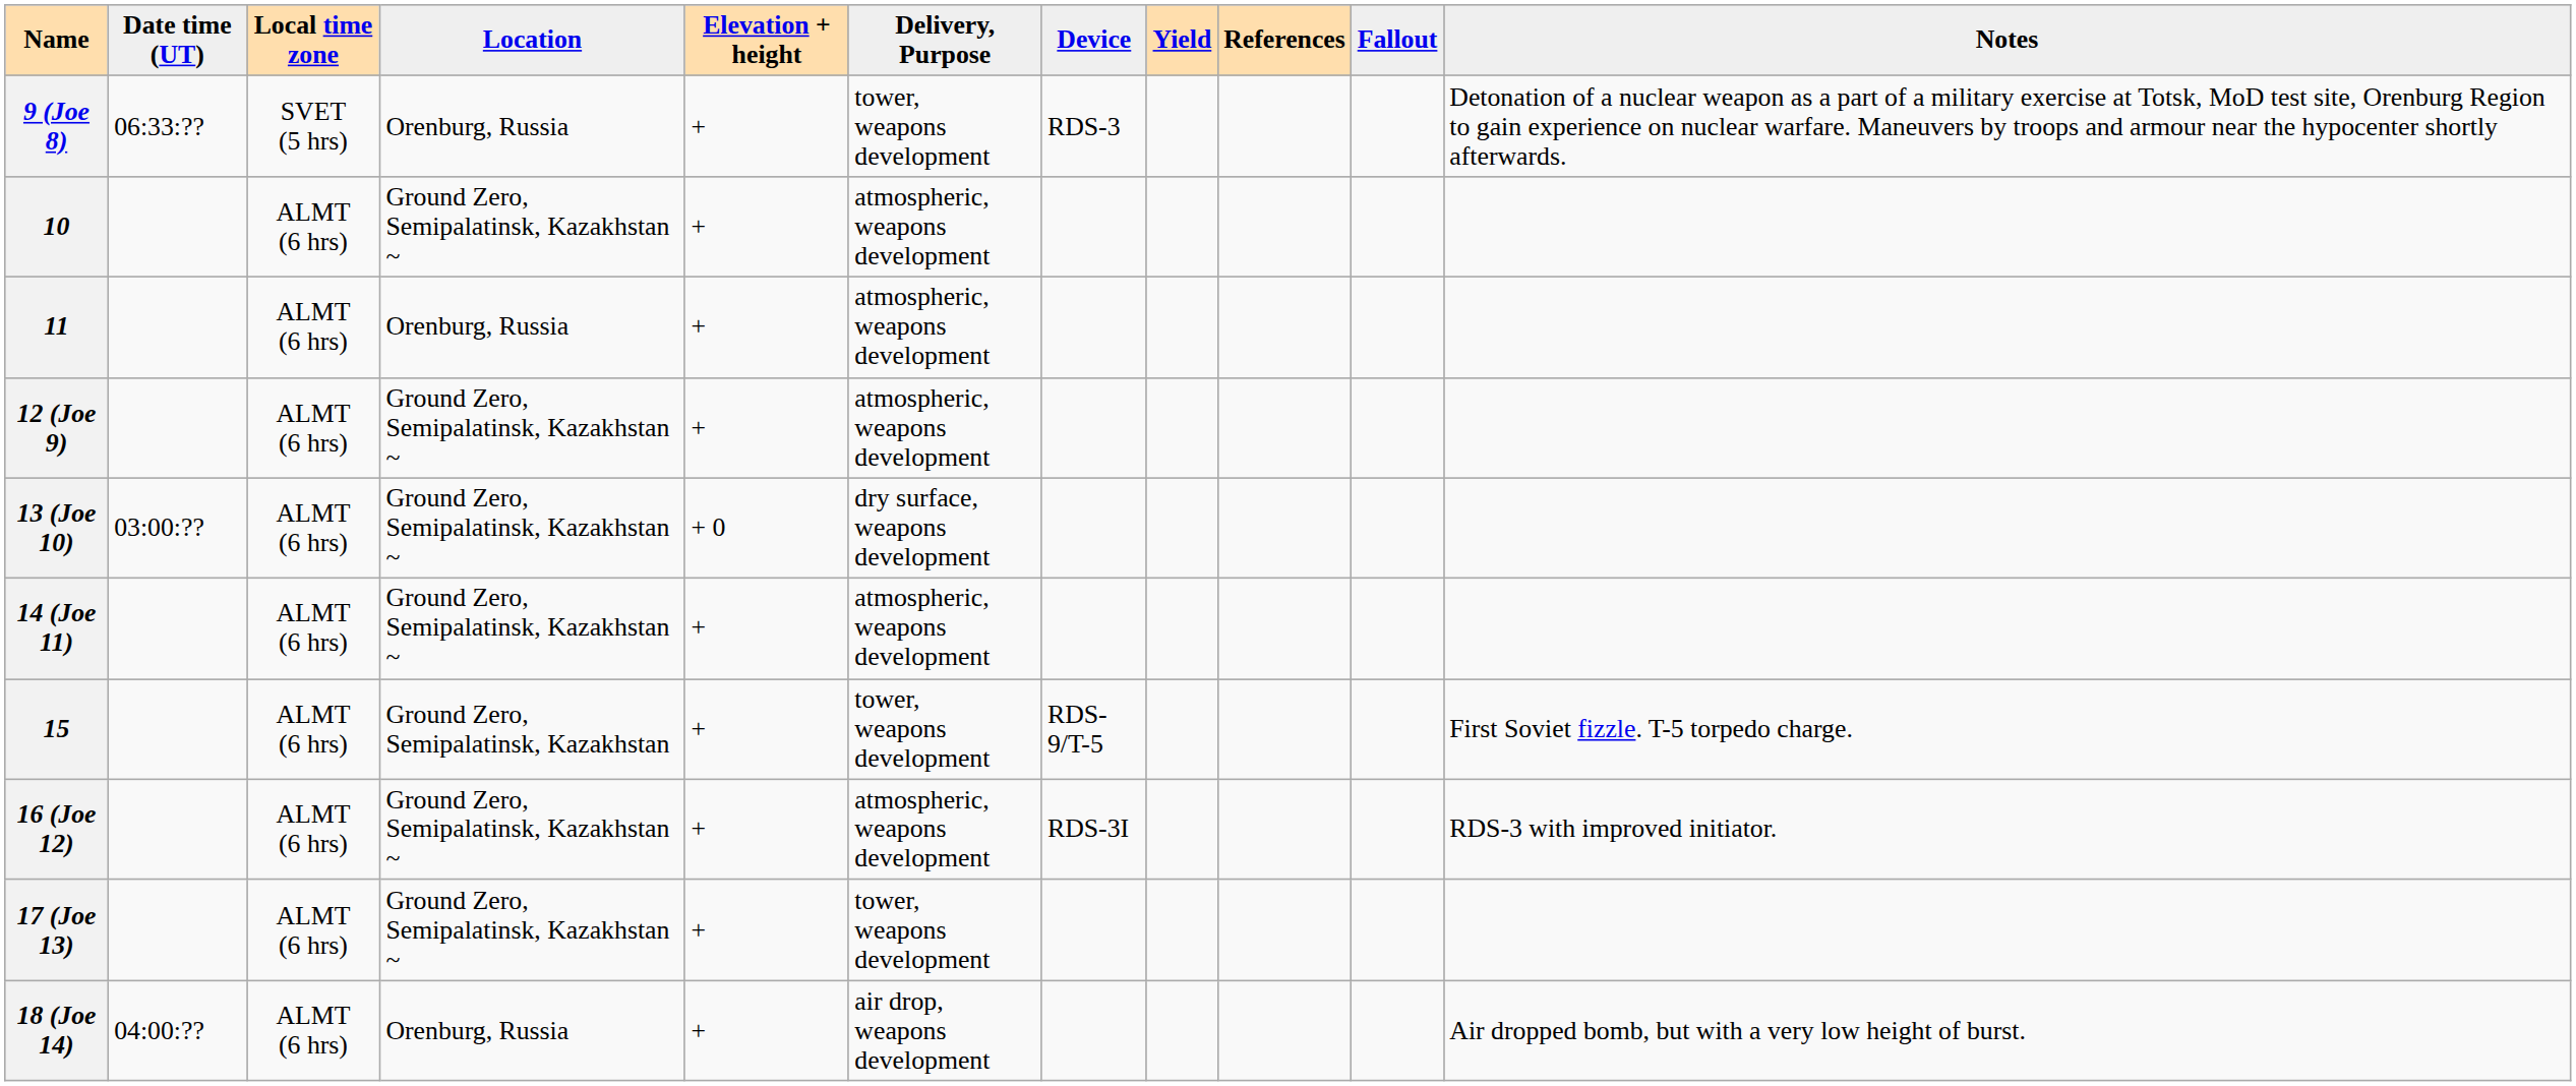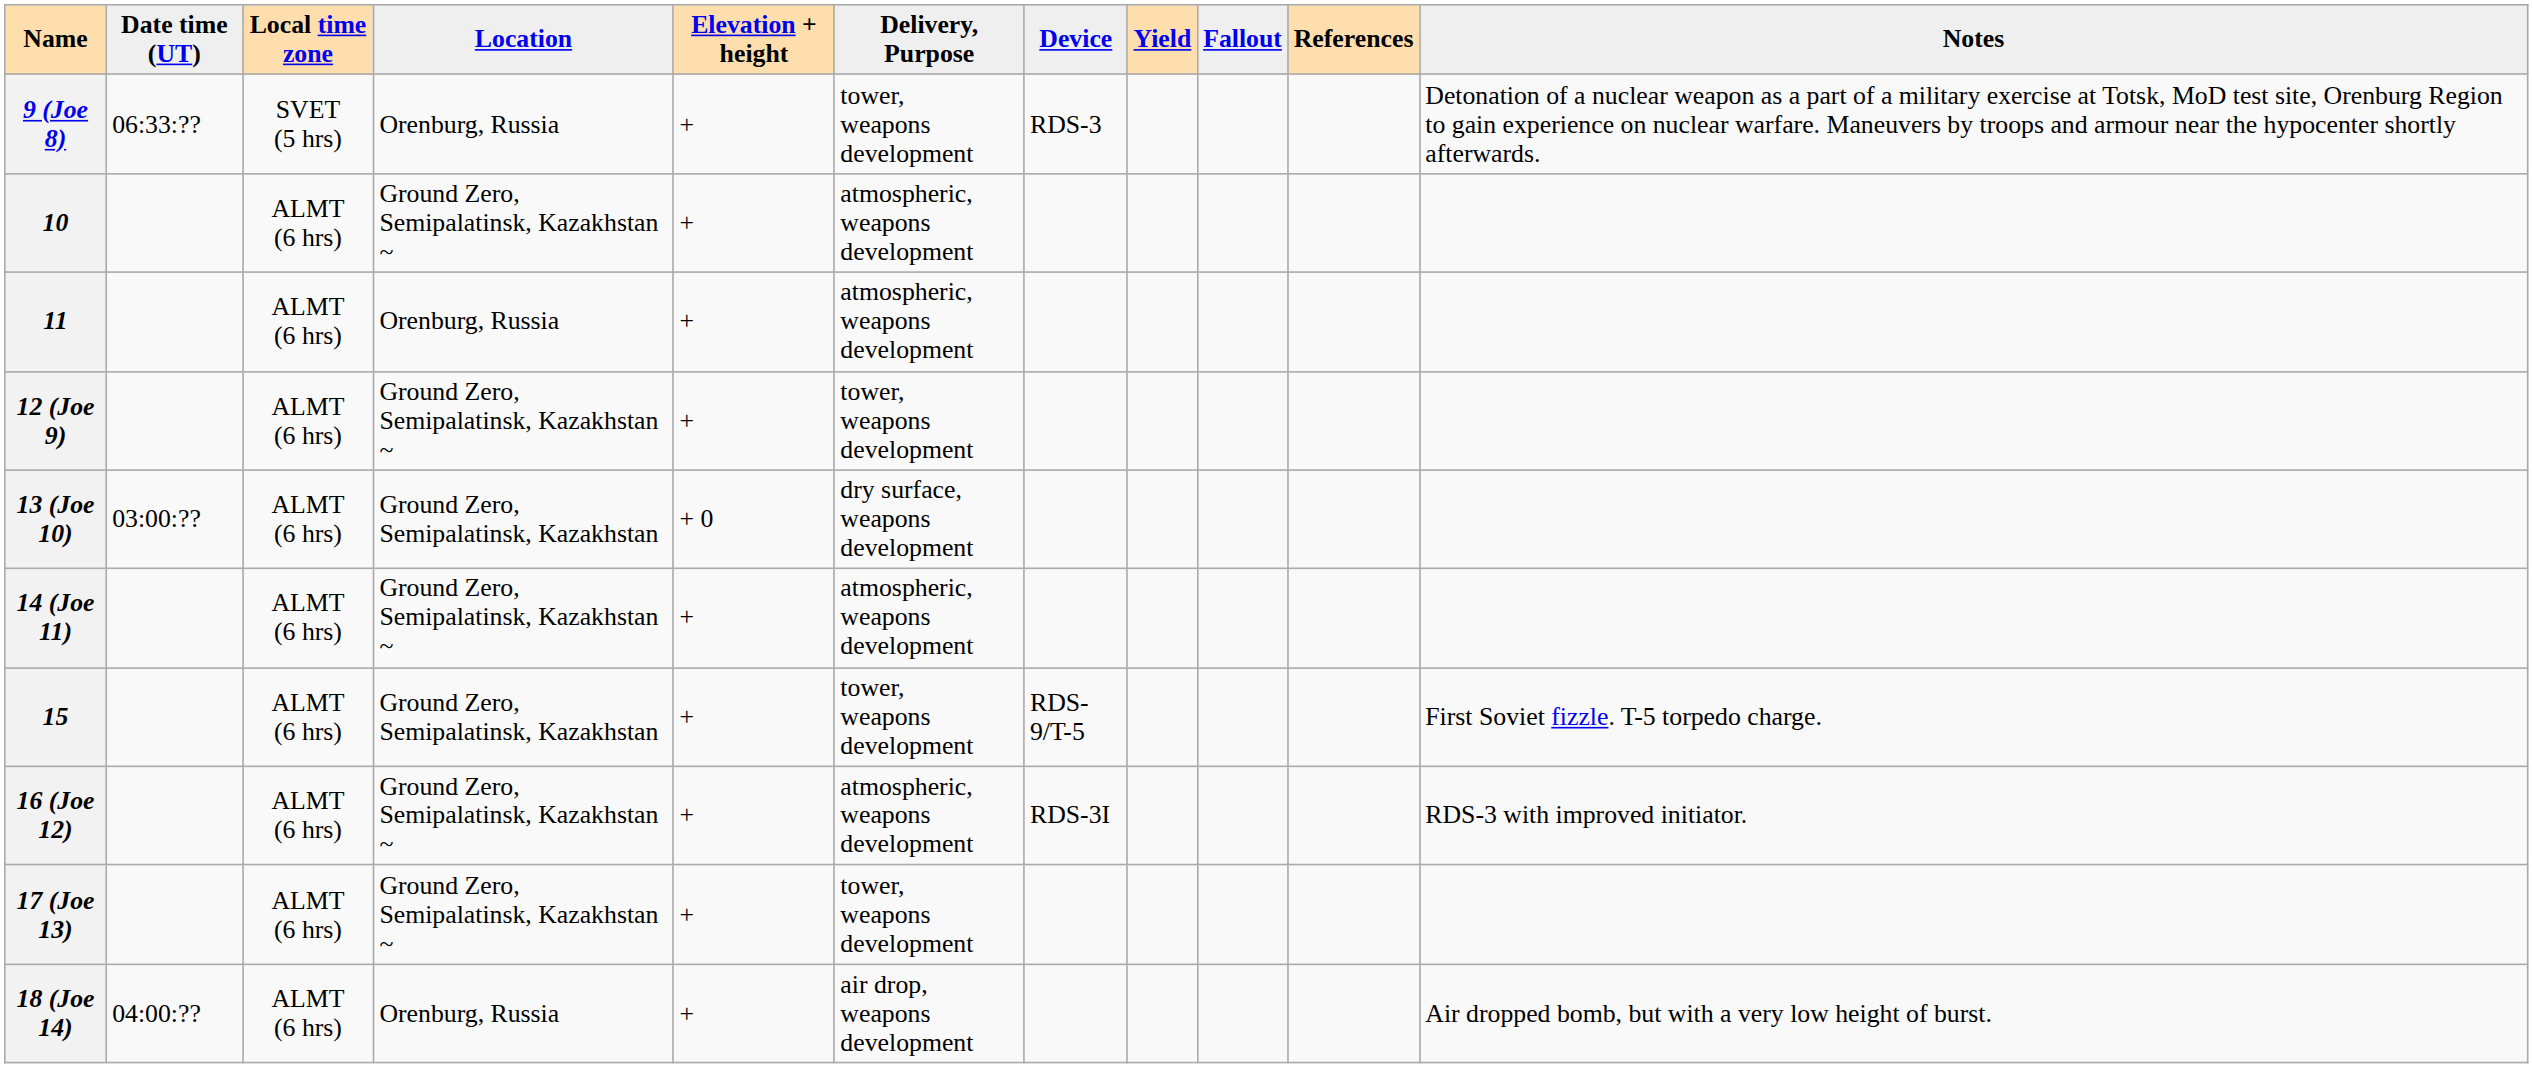columns swapped: Fallout <-> References
12 (Joe 9) | Delivery, Purpose: atmospheric, weapons development -> tower, weapons development
13 (Joe 10) | Location: Ground Zero, Semipalatinsk, Kazakhstan ~ -> Ground Zero, Semipalatinsk, Kazakhstan
